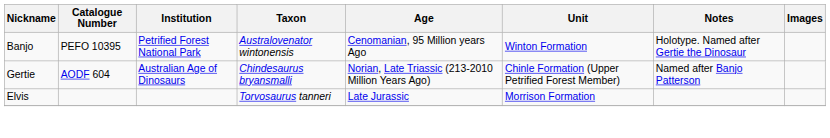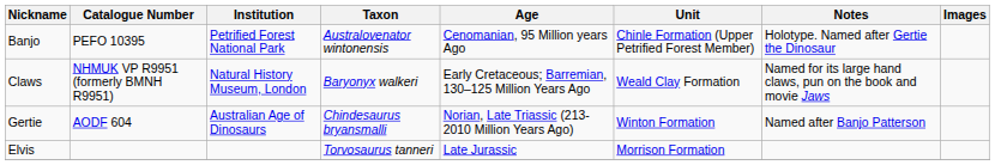Banjo | Unit: Winton Formation -> Chinle Formation (Upper Petrified Forest Member)
+ row: Claws | NHMUK VP R9951 (formerly BMNH R9951) | Natural History Museum, London | Baryonyx walkeri | Early Cretaceous; Barremian, 130–125 Million Years Ago | Weald Clay Formation | Named for its large hand claws, pun on the book and movie Jaws
Gertie | Unit: Chinle Formation (Upper Petrified Forest Member) -> Winton Formation
